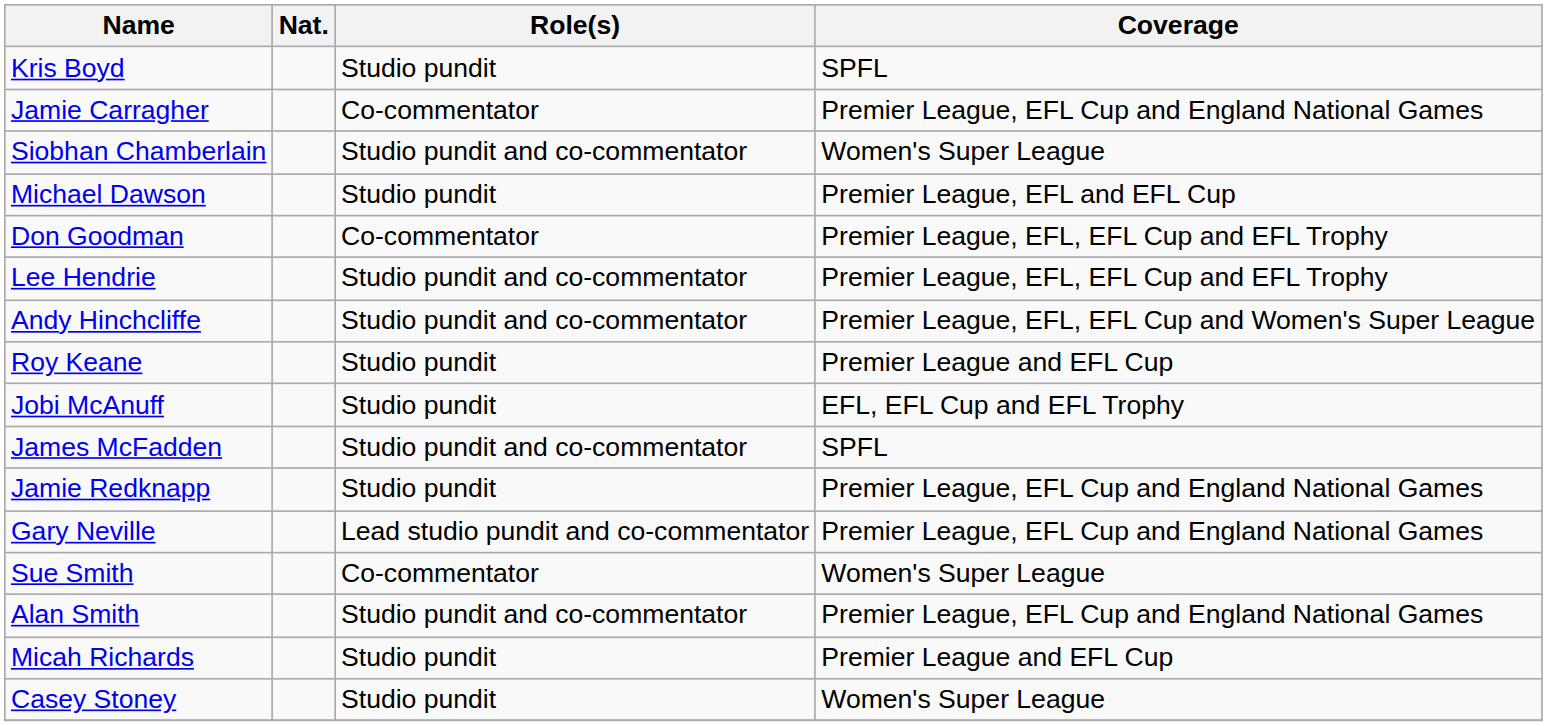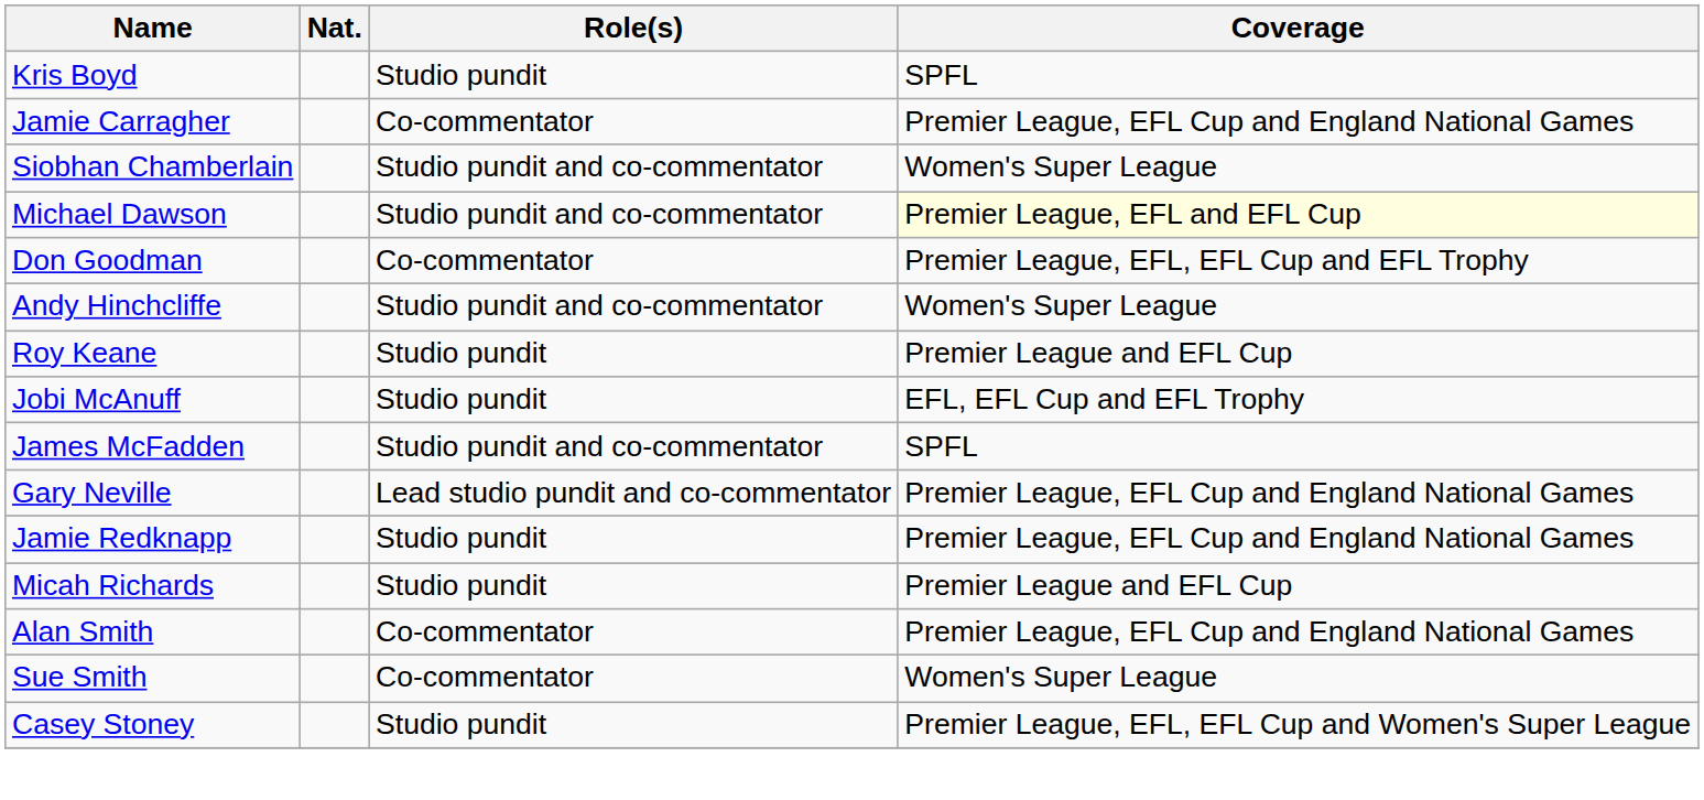Michael Dawson | Role(s): Studio pundit -> Studio pundit and co-commentator
Michael Dawson | Coverage: no background -> lightyellow background
- row: Lee Hendrie | Studio pundit and co-commentator | Premier League, EFL, EFL Cup and EFL Trophy
Andy Hinchcliffe | Coverage: Premier League, EFL, EFL Cup and Women's Super League -> Women's Super League
rows swapped: Gary Neville <-> Jamie Redknapp
rows swapped: Micah Richards <-> Sue Smith
Alan Smith | Role(s): Studio pundit and co-commentator -> Co-commentator
Casey Stoney | Coverage: Women's Super League -> Premier League, EFL, EFL Cup and Women's Super League
